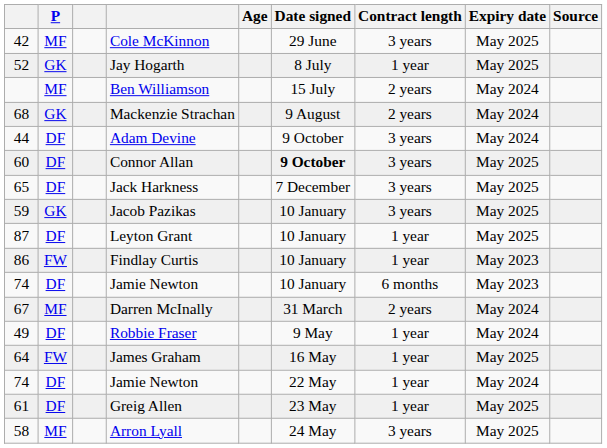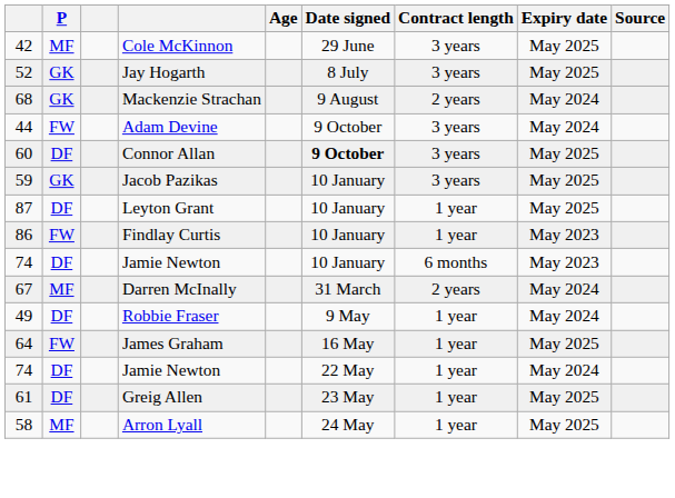Jay Hogarth | Contract length: 1 year -> 3 years
- row: MF | Ben Williamson | 15 July | 2 years | May 2024
Adam Devine | P: DF -> FW
- row: 65 | DF | Jack Harkness | 7 December | 3 years | May 2025
Arron Lyall | Contract length: 3 years -> 1 year
